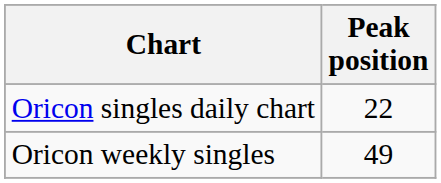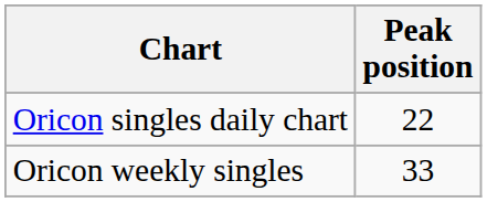Oricon weekly singles | Peak position: 49 -> 33
